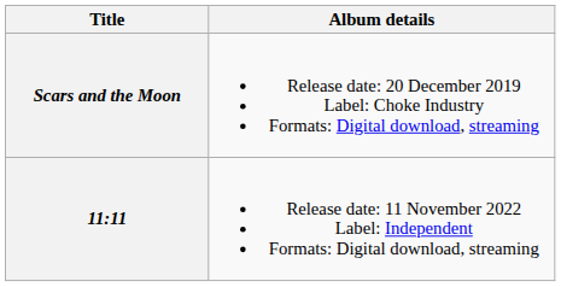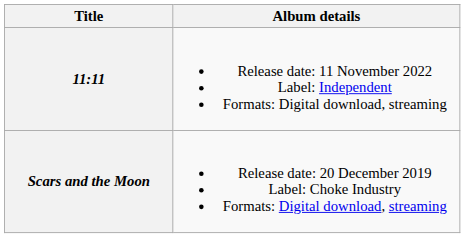rows swapped: Scars and the Moon <-> 11:11
